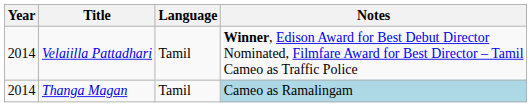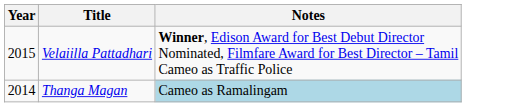- column: Language | Tamil | Tamil
Velaiilla Pattadhari | Year: 2014 -> 2015
